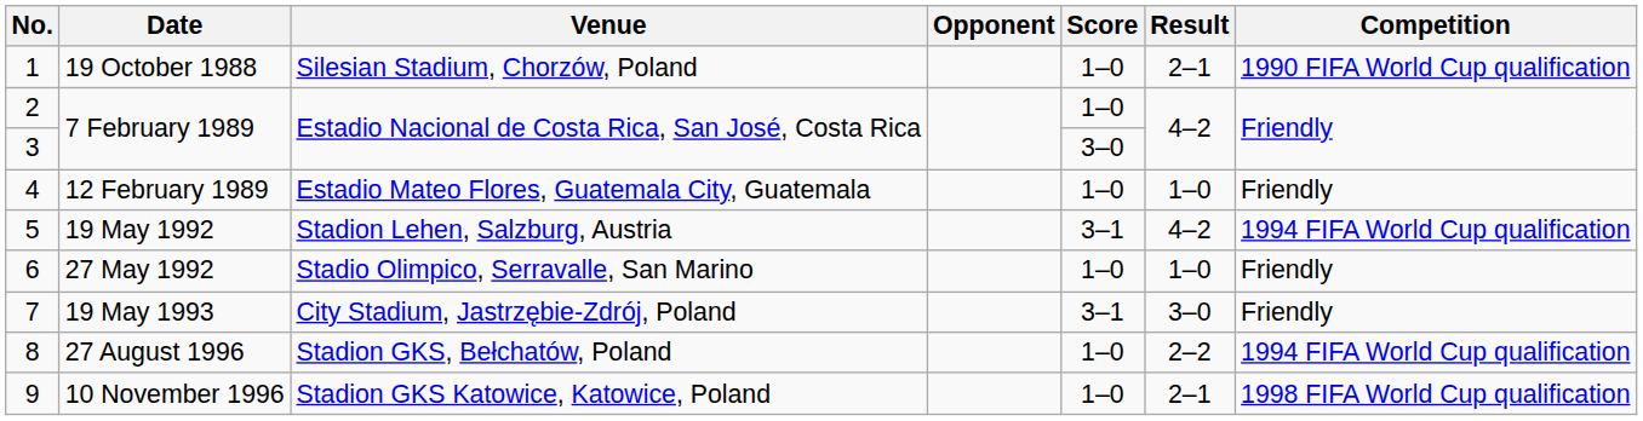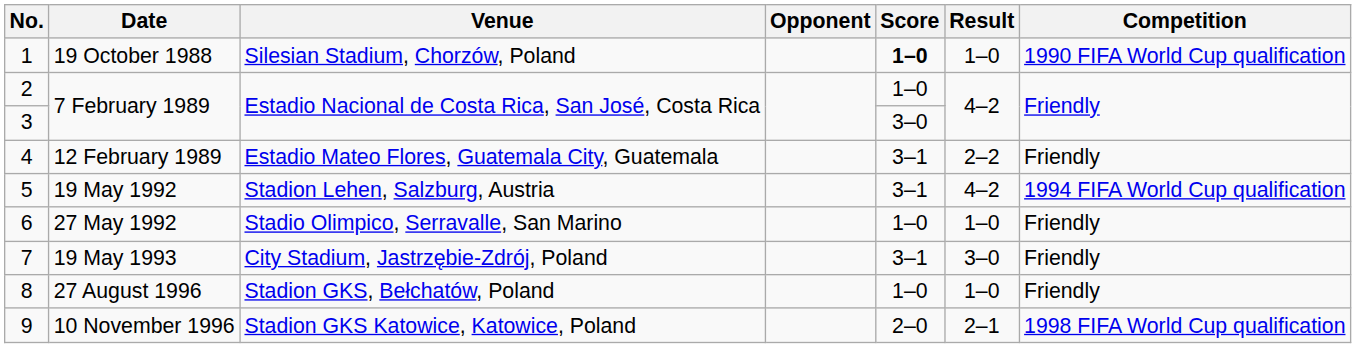1 | Score: normal -> bold
1 | Result: 2–1 -> 1–0
4 | Score: 1–0 -> 3–1
4 | Result: 1–0 -> 2–2
8 | Result: 2–2 -> 1–0
8 | Competition: 1994 FIFA World Cup qualification -> Friendly
9 | Score: 1–0 -> 2–0
